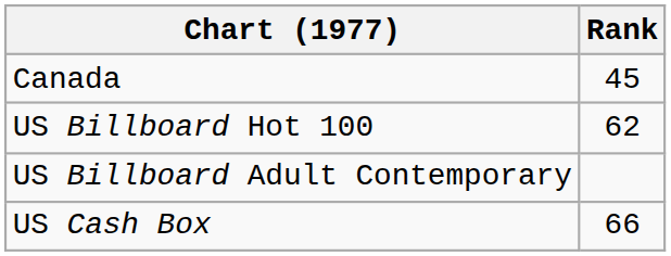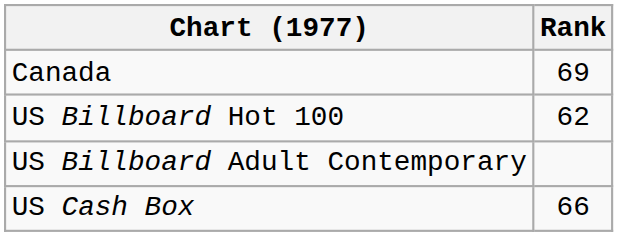Canada | Rank: 45 -> 69
